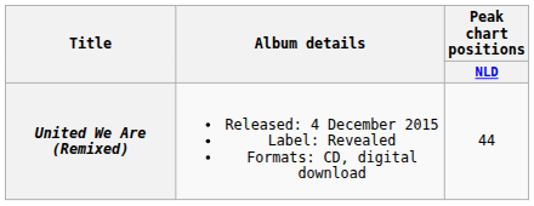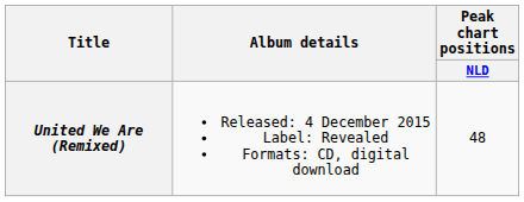United We Are (Remixed) | Peak chart positions / NLD: 44 -> 48
